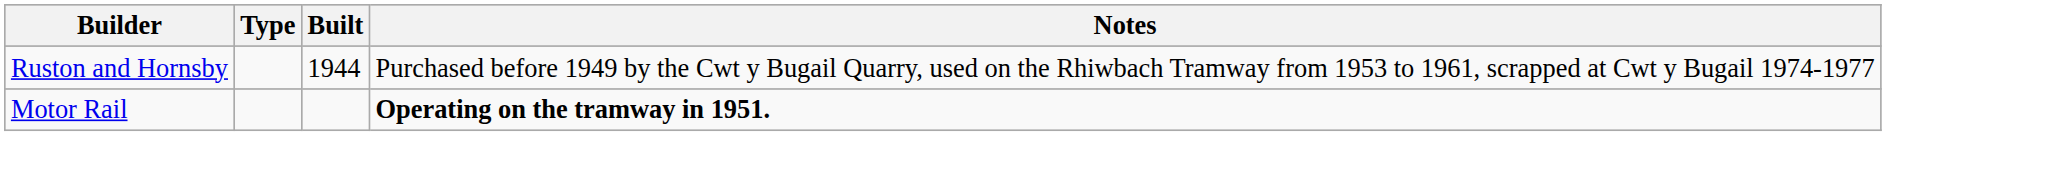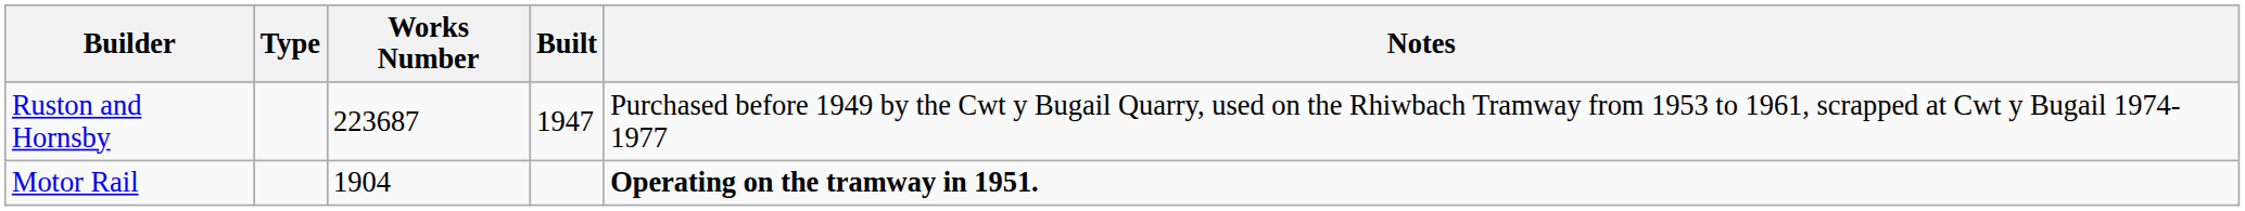+ column: Works Number | 223687 | 1904
Ruston and Hornsby | Built: 1944 -> 1947
